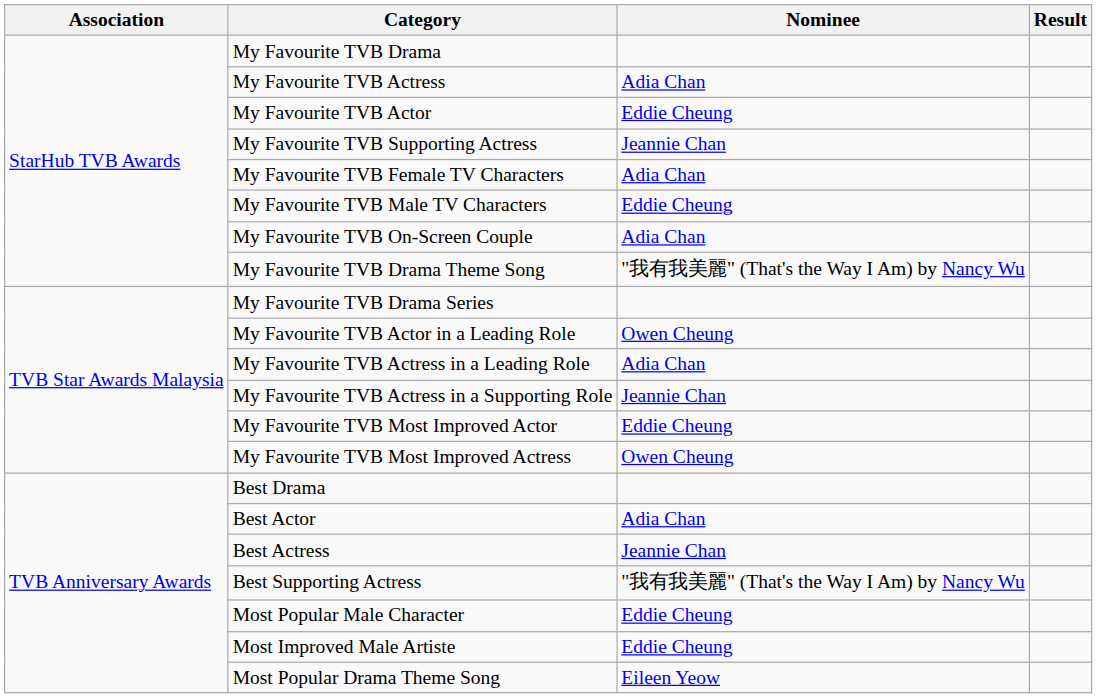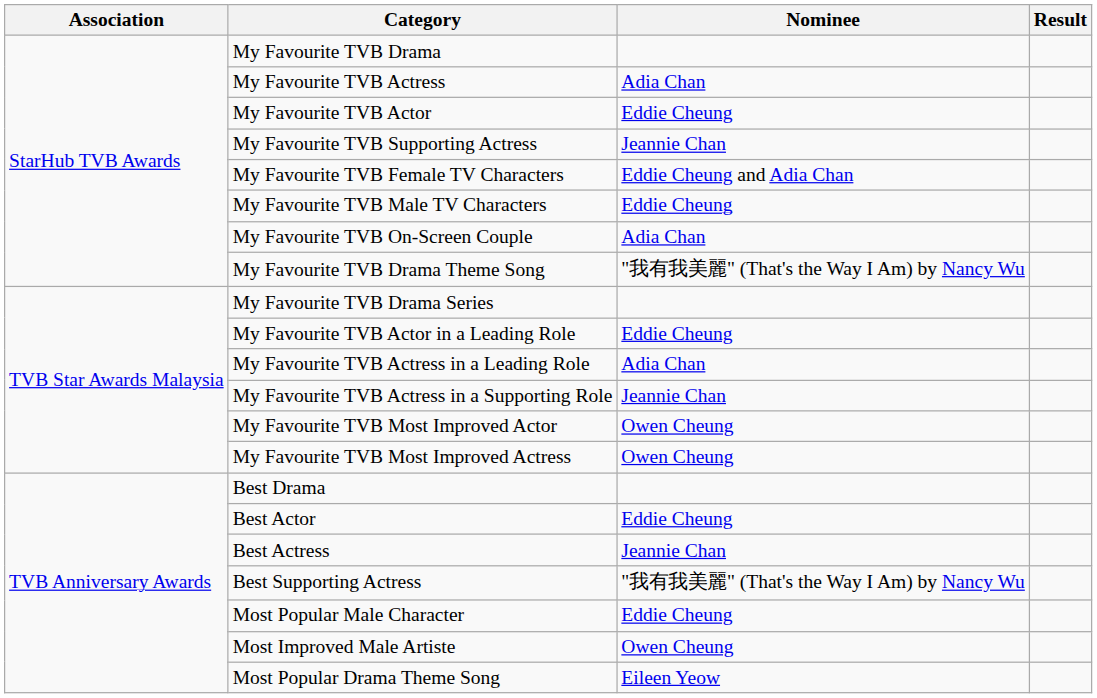My Favourite TVB Female TV Characters | Nominee: Adia Chan -> Eddie Cheung and Adia Chan
My Favourite TVB Actor in a Leading Role | Nominee: Owen Cheung -> Eddie Cheung
My Favourite TVB Most Improved Actor | Nominee: Eddie Cheung -> Owen Cheung
Best Actor | Nominee: Adia Chan -> Eddie Cheung
Most Improved Male Artiste | Nominee: Eddie Cheung -> Owen Cheung
